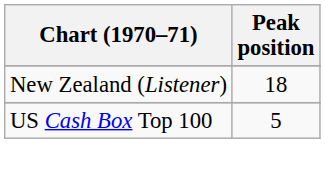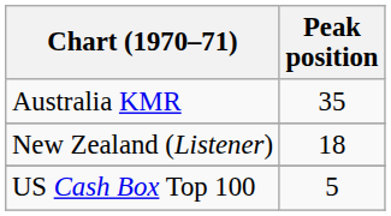+ row: Australia KMR | 35
